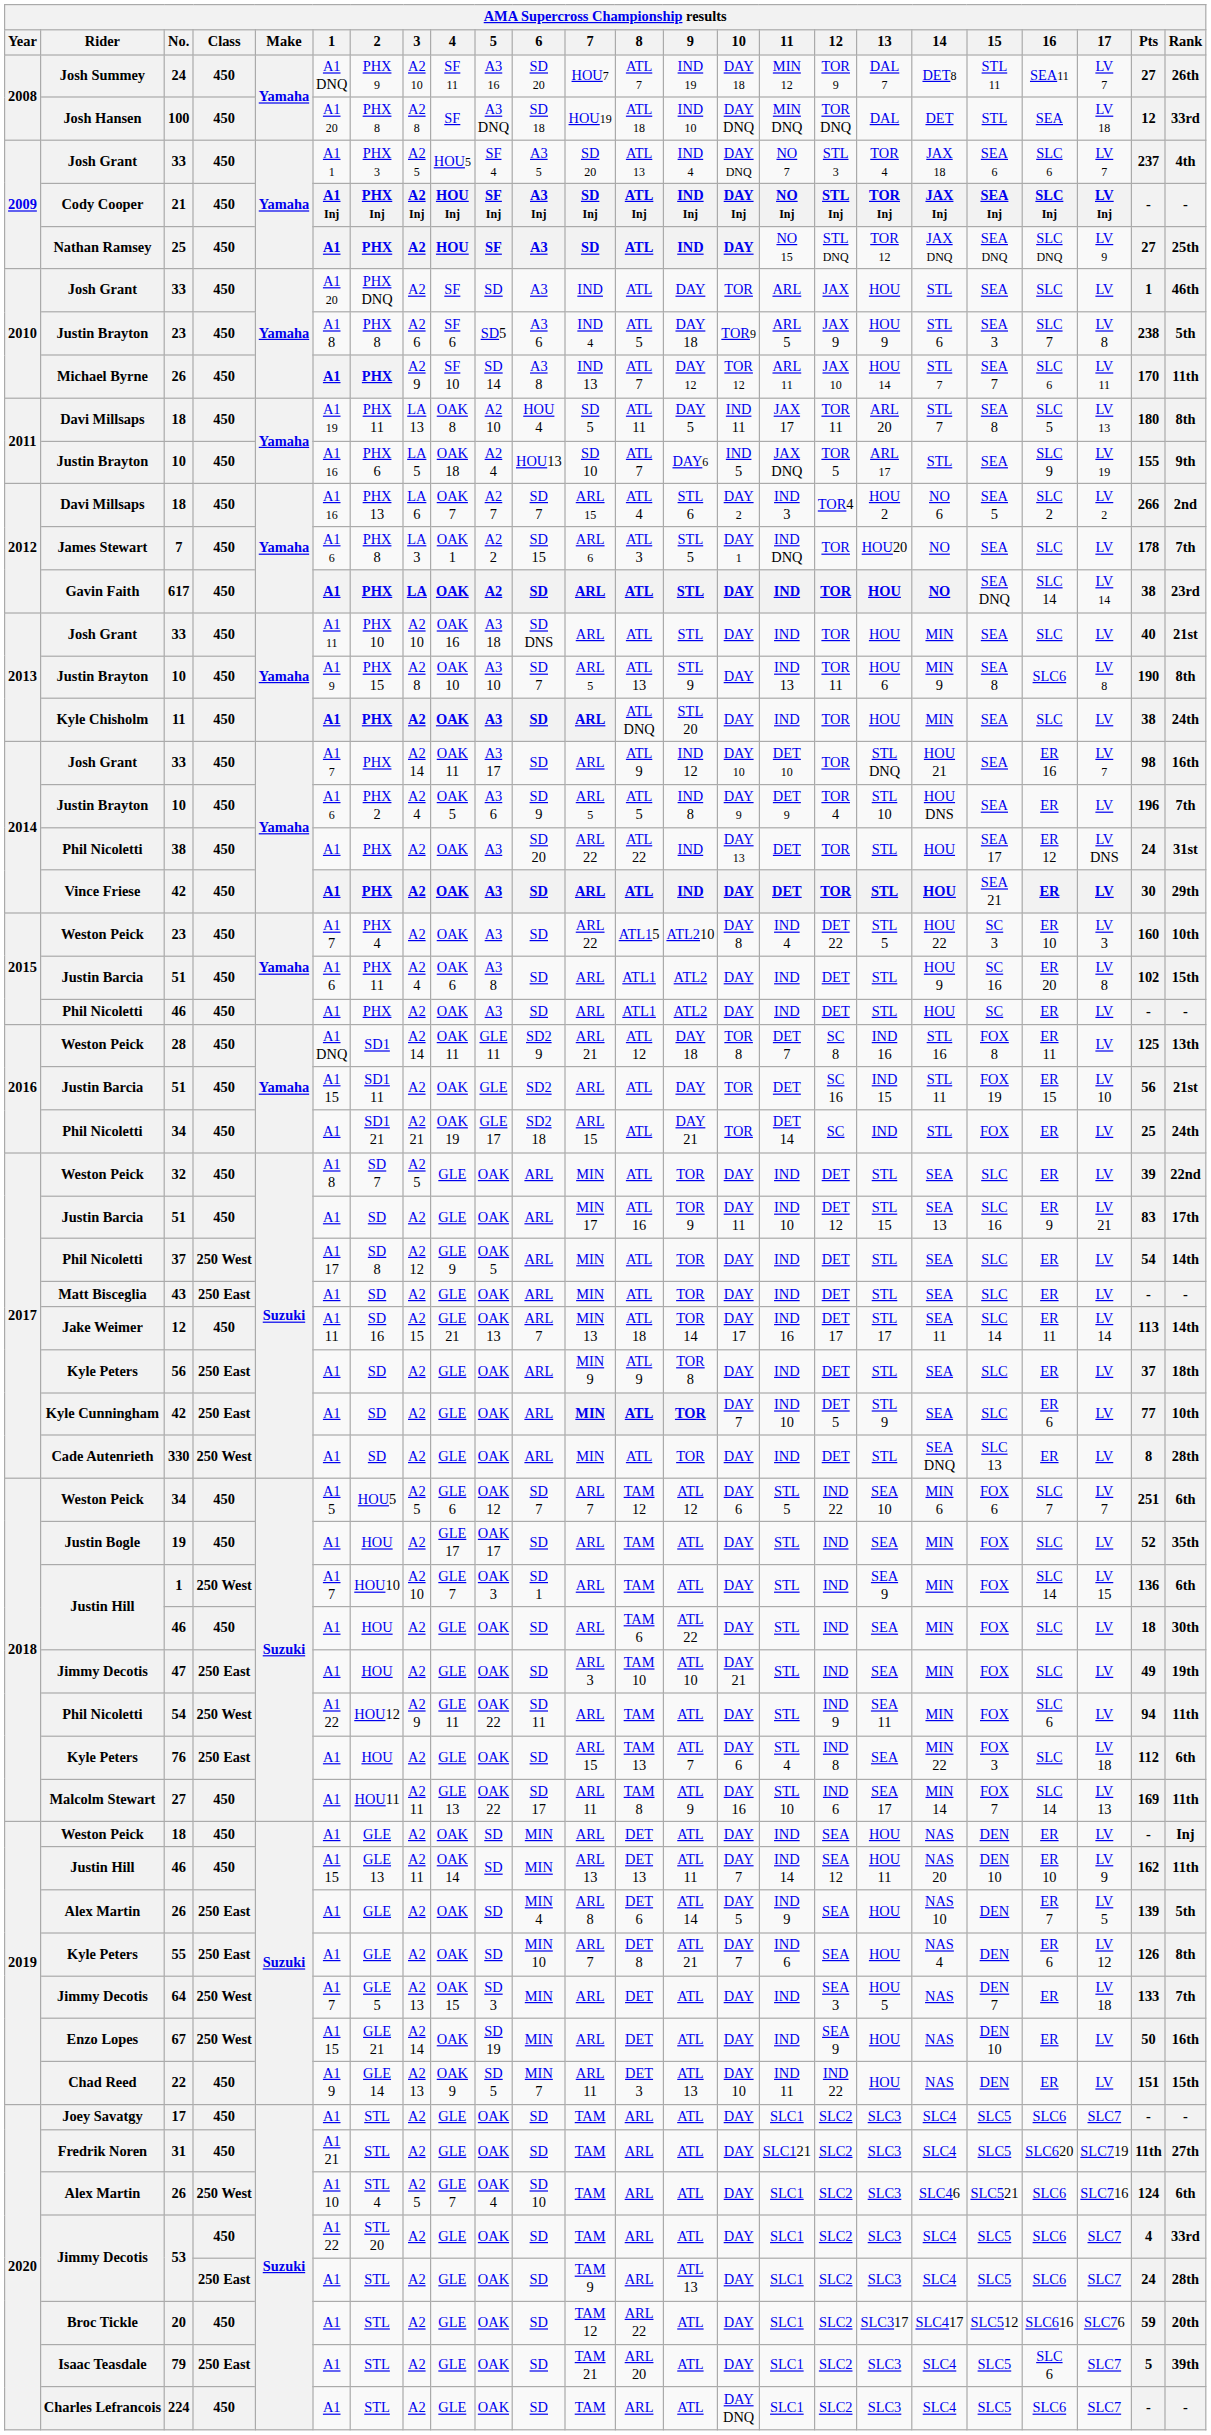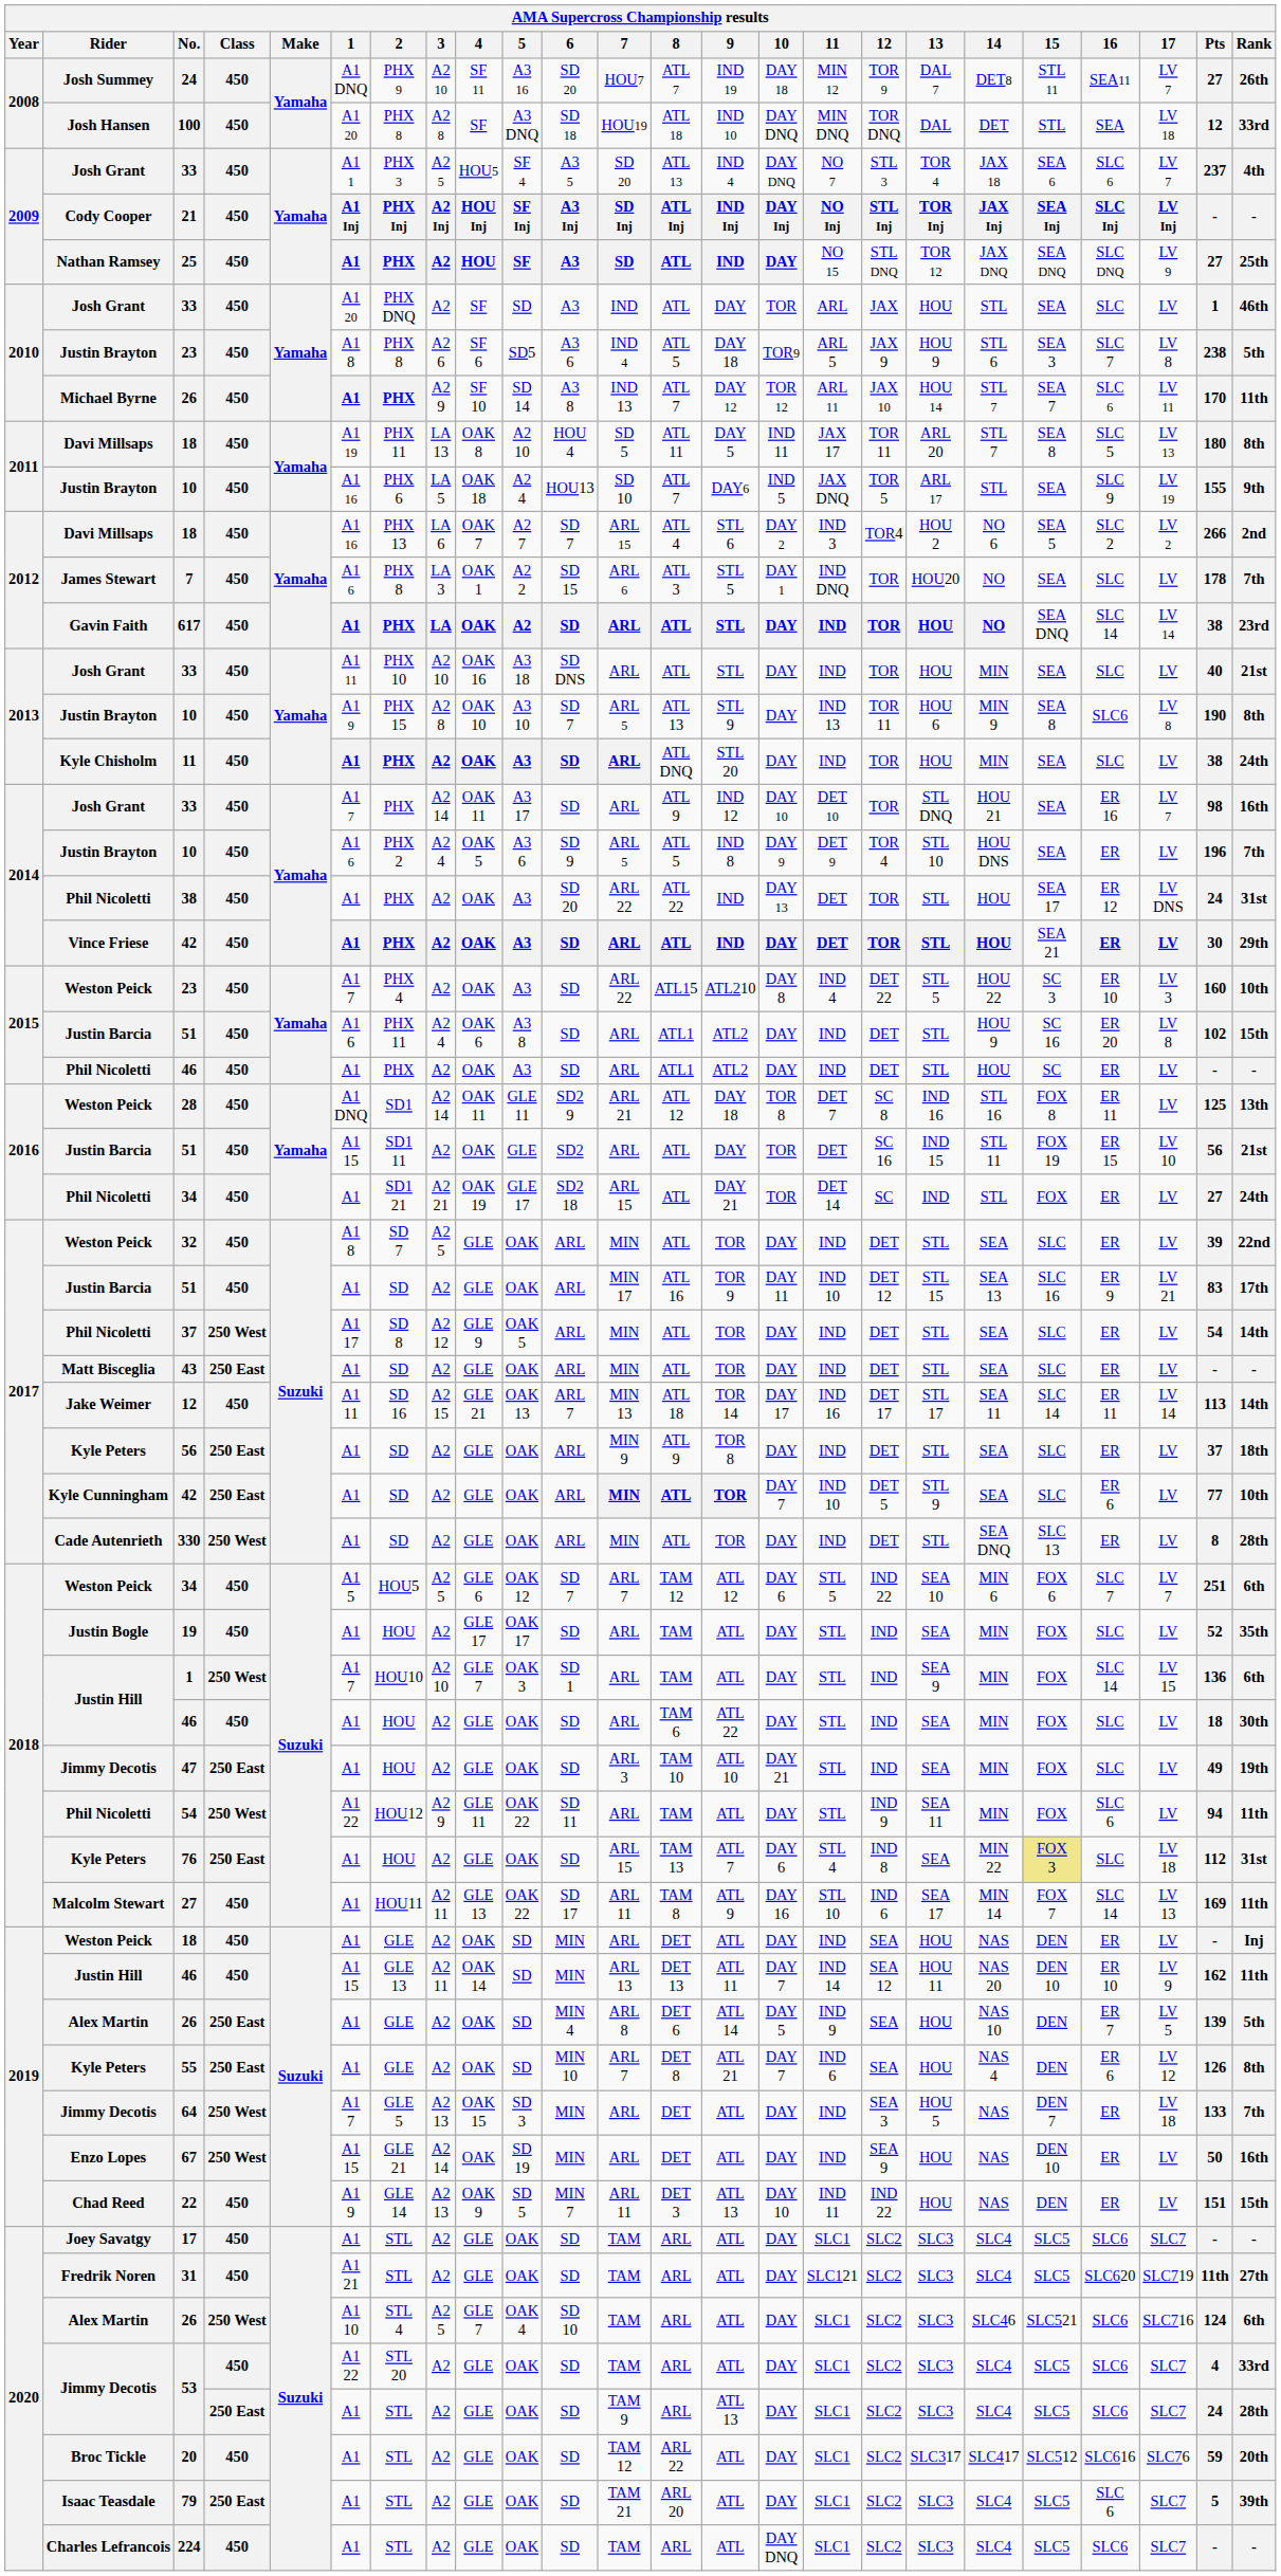2016 / 34 | Pts: 25 -> 27
76 | 15: no background -> khaki background
76 | Rank: 6th -> 31st
